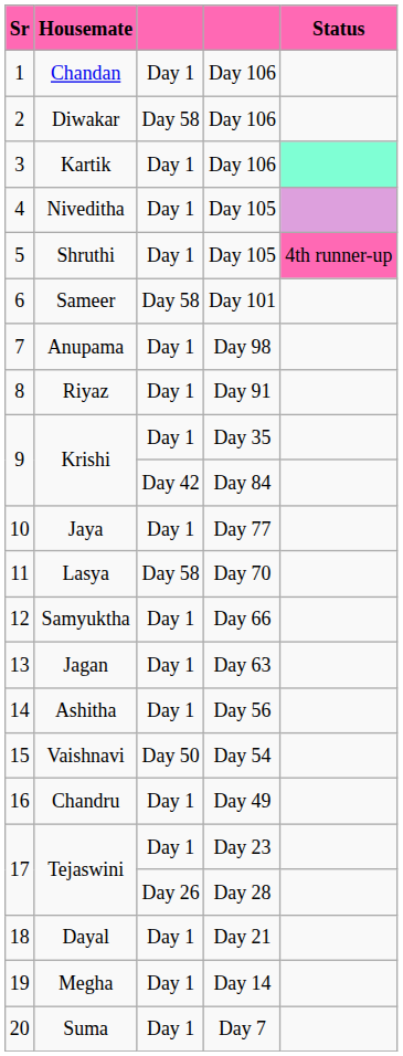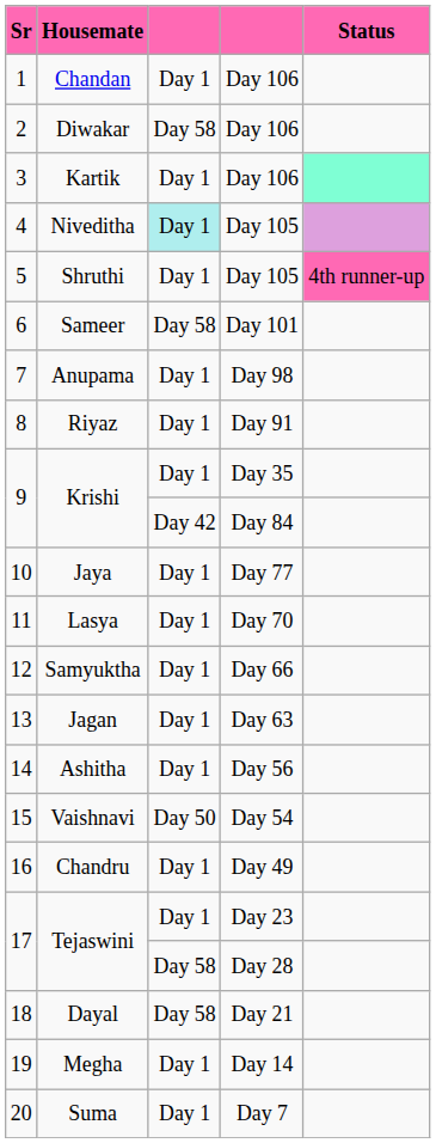Niveditha | column 3: no background -> paleturquoise background
Lasya | column 3: Day 58 -> Day 1
Tejaswini / Day 28 | column 3: Day 26 -> Day 58
Dayal | column 3: Day 1 -> Day 58
